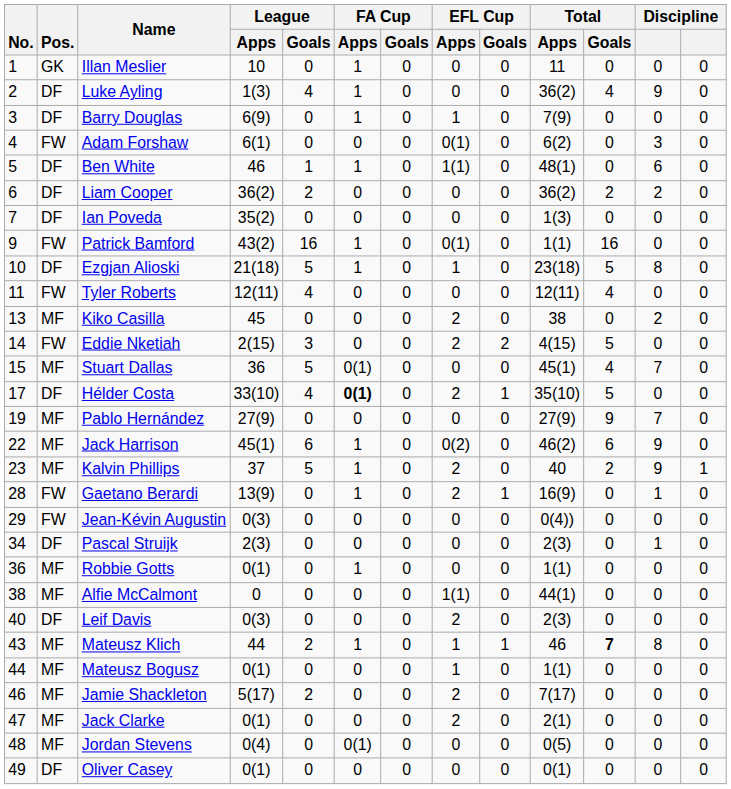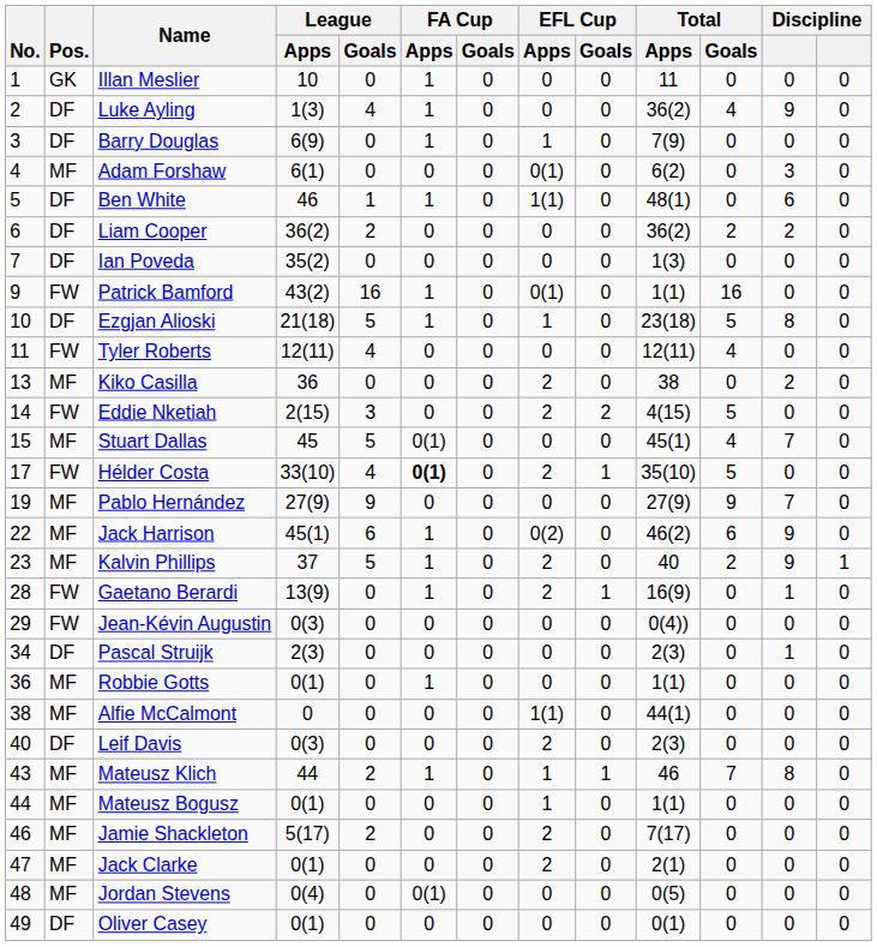Adam Forshaw | Pos.: FW -> MF
Kiko Casilla | League / Apps: 45 -> 36
Stuart Dallas | League / Apps: 36 -> 45
Hélder Costa | Pos.: DF -> FW
Pablo Hernández | League / Goals: 0 -> 9
Mateusz Klich | Total / Goals: bold -> normal
